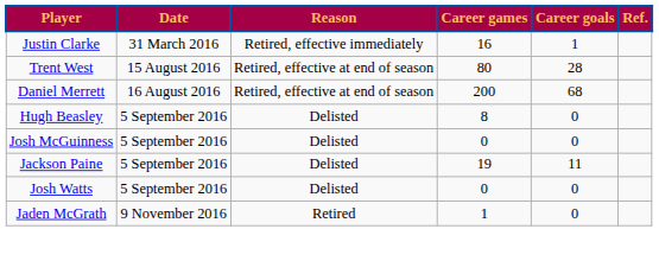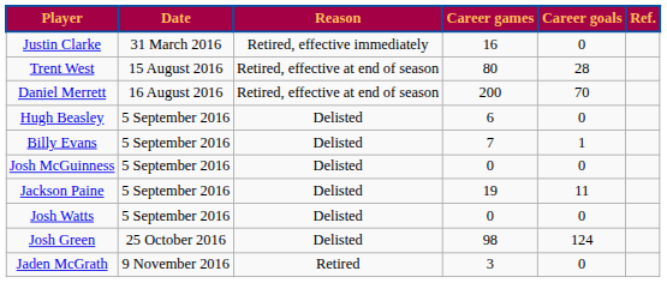Justin Clarke | Career goals: 1 -> 0
Daniel Merrett | Career goals: 68 -> 70
Hugh Beasley | Career games: 8 -> 6
+ row: Billy Evans | 5 September 2016 | Delisted | 7 | 1
+ row: Josh Green | 25 October 2016 | Delisted | 98 | 124
Jaden McGrath | Career games: 1 -> 3
